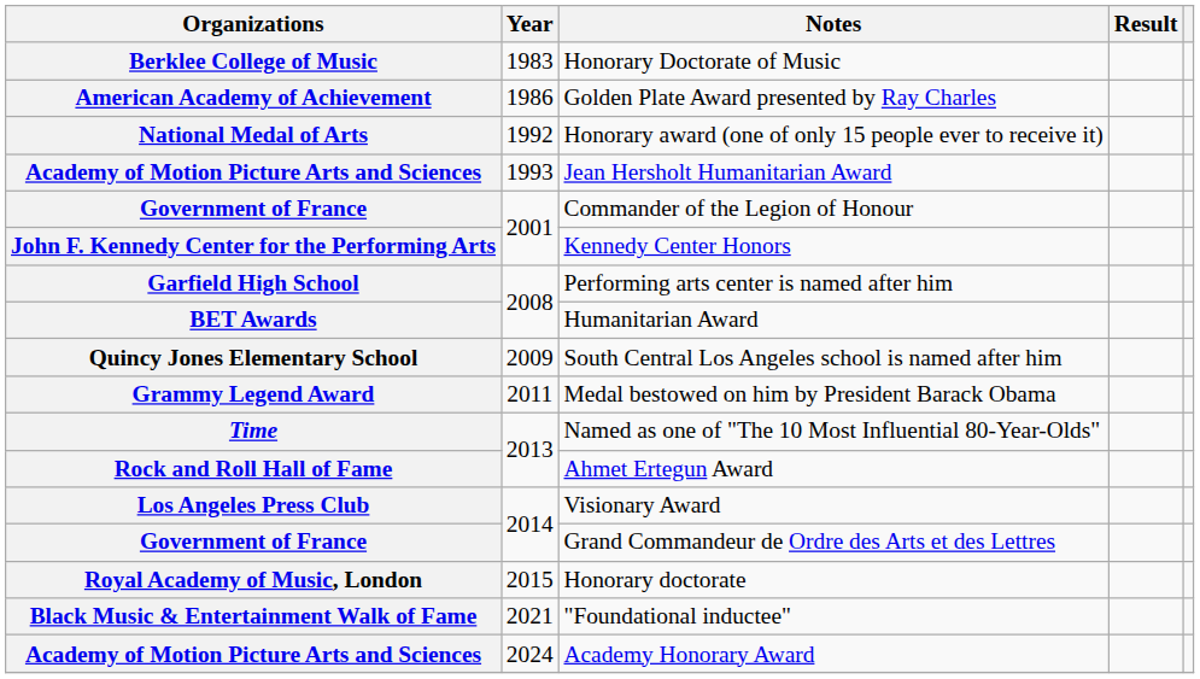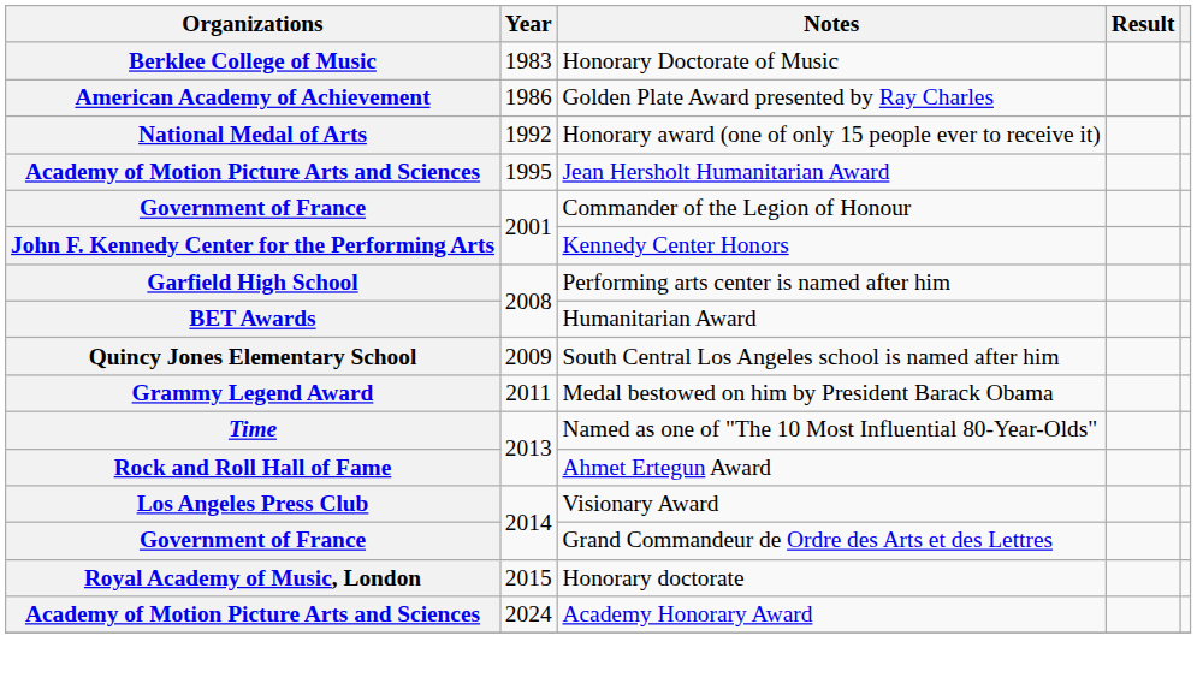Jean Hersholt Humanitarian Award | Year: 1993 -> 1995
- row: Black Music & Entertainment Walk of Fame | 2021 | "Foundational inductee"
